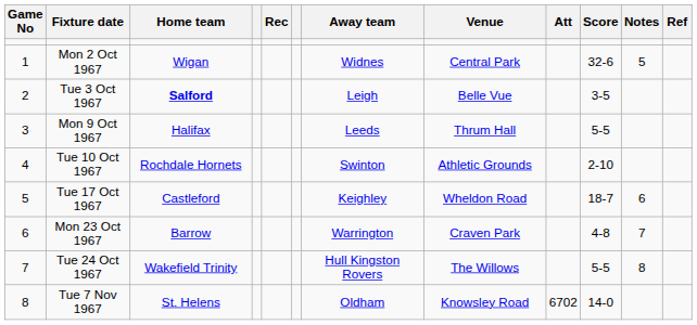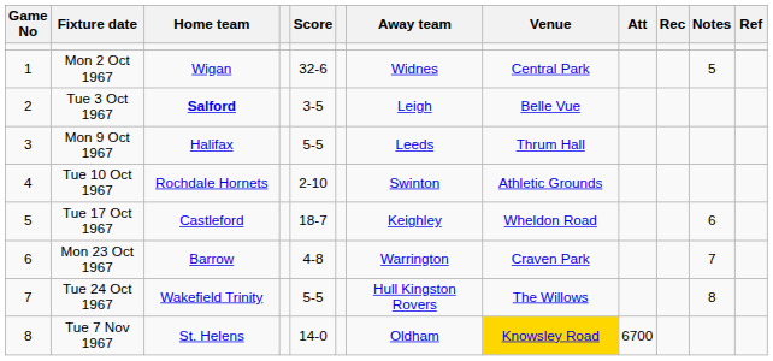columns swapped: Score <-> Rec
Tue 7 Nov 1967 | Venue: no background -> gold background
Tue 7 Nov 1967 | Att: 6702 -> 6700
